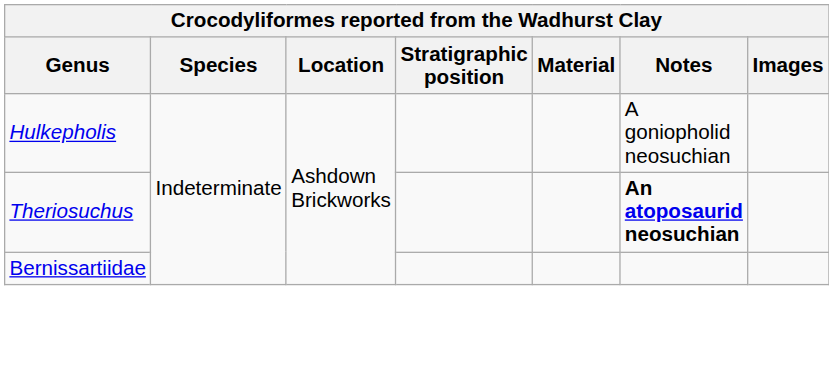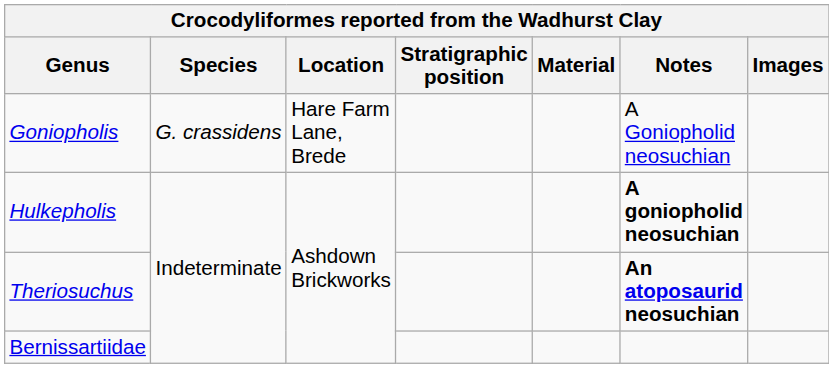+ row: Goniopholis | G. crassidens | Hare Farm Lane, Brede | A Goniopholid neosuchian
Hulkepholis | Notes: normal -> bold
